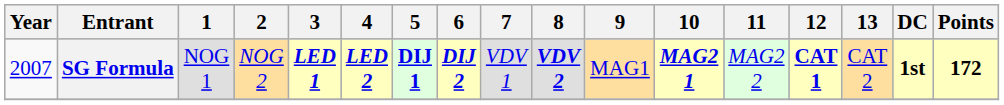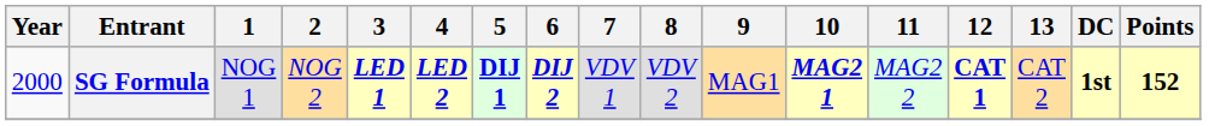SG Formula | Year: 2007 -> 2000
SG Formula | 8: bold -> normal
SG Formula | Points: 172 -> 152
